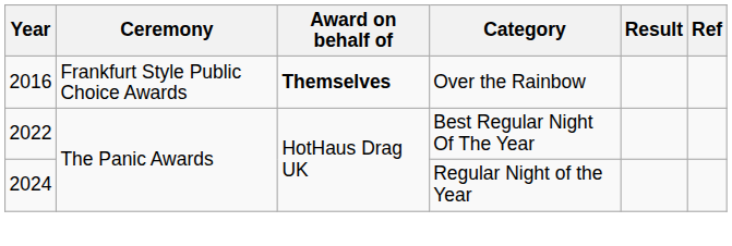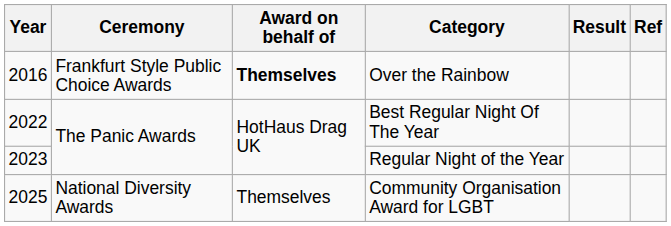Regular Night of the Year | Year: 2024 -> 2023
+ row: 2025 | National Diversity Awards | Themselves | Community Organisation Award for LGBT
